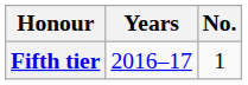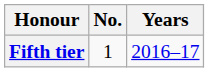columns swapped: No. <-> Years
